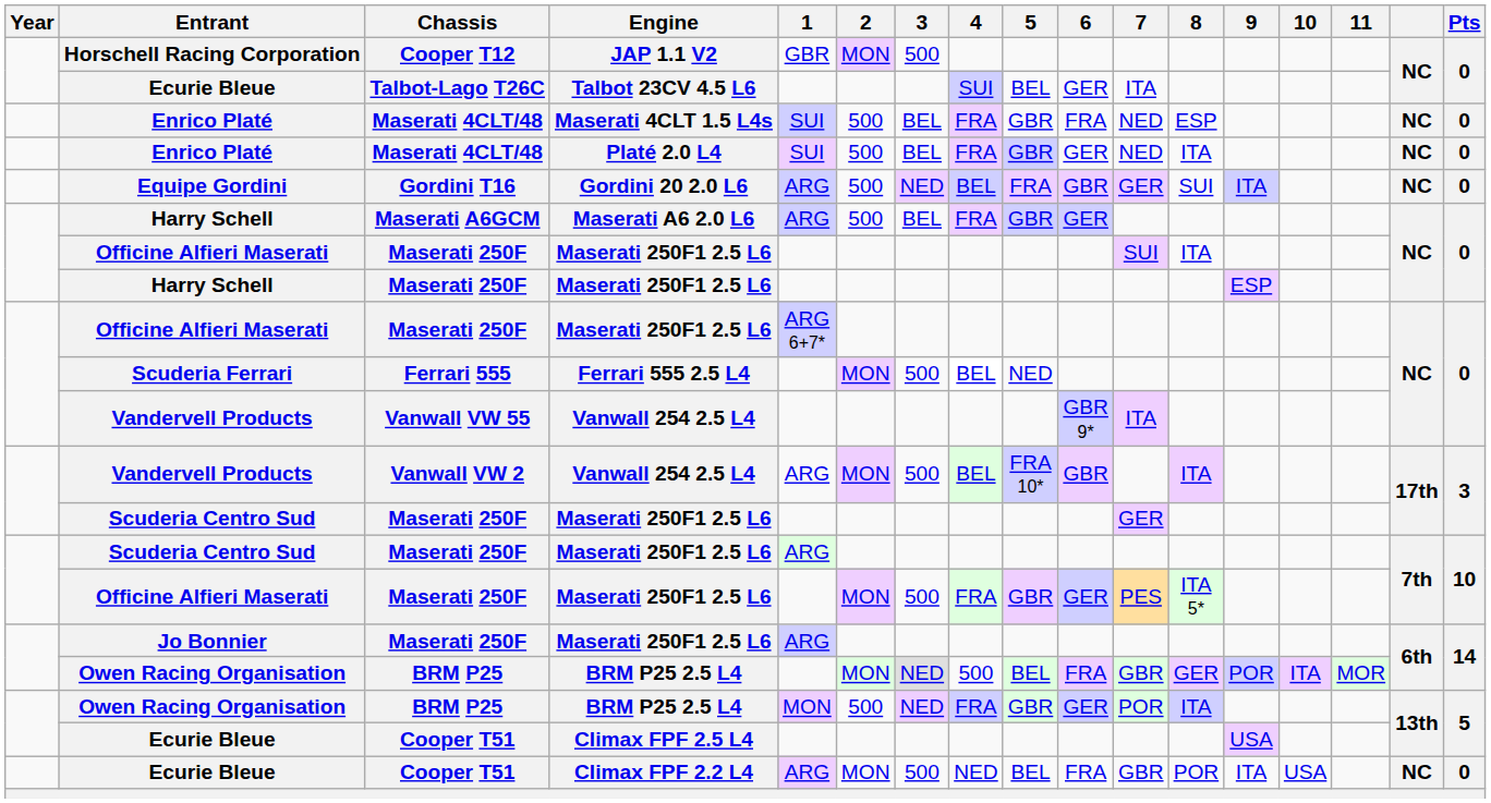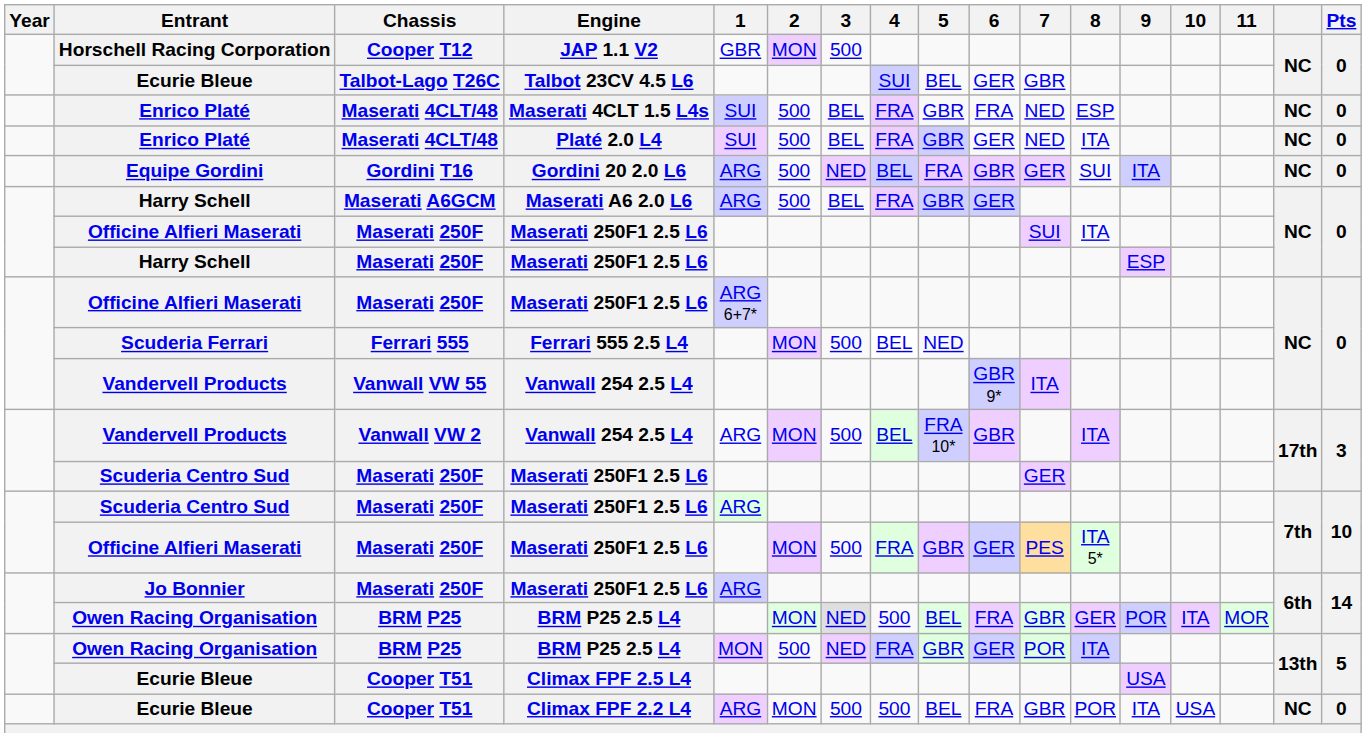Talbot 23CV 4.5 L6 | 7: ITA -> GBR
Climax FPF 2.2 L4 | 4: NED -> 500
